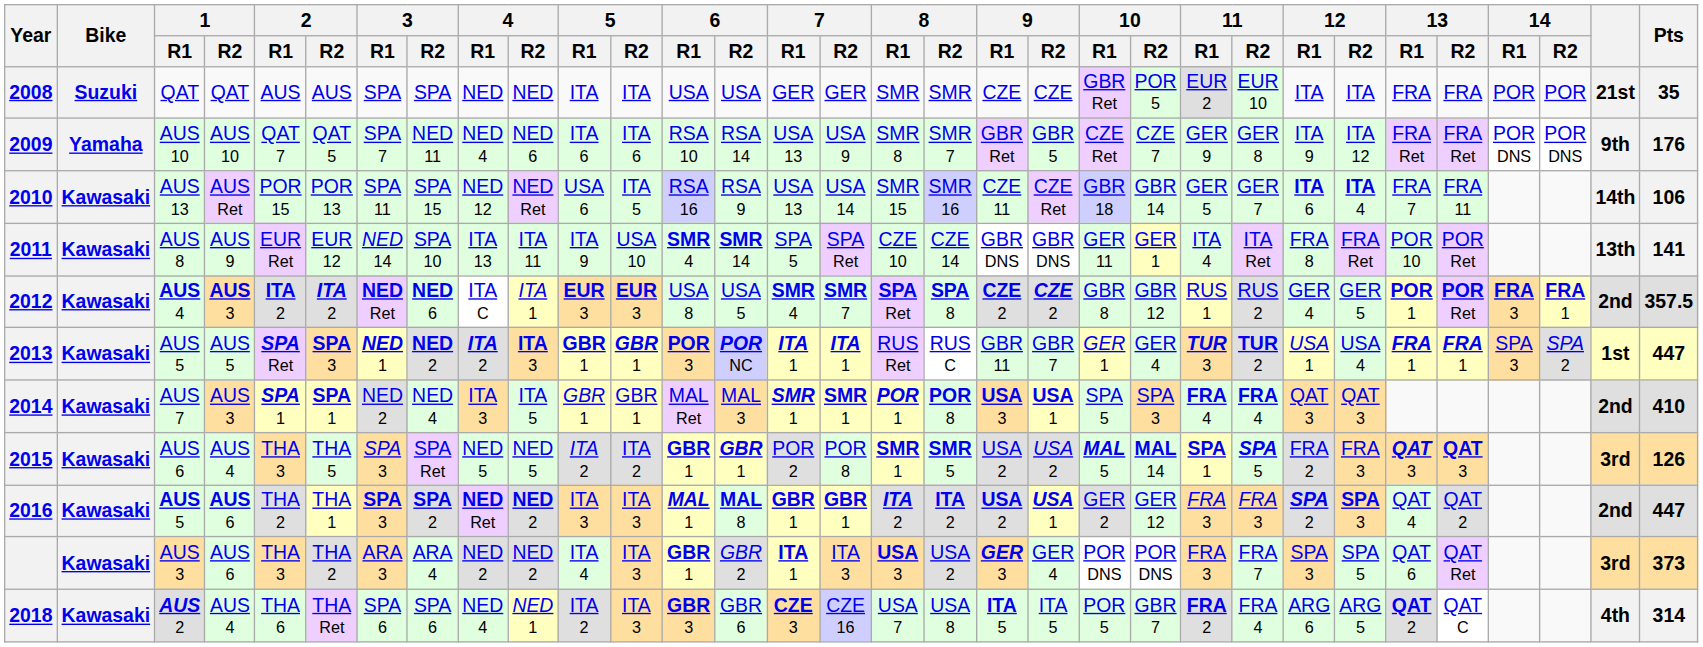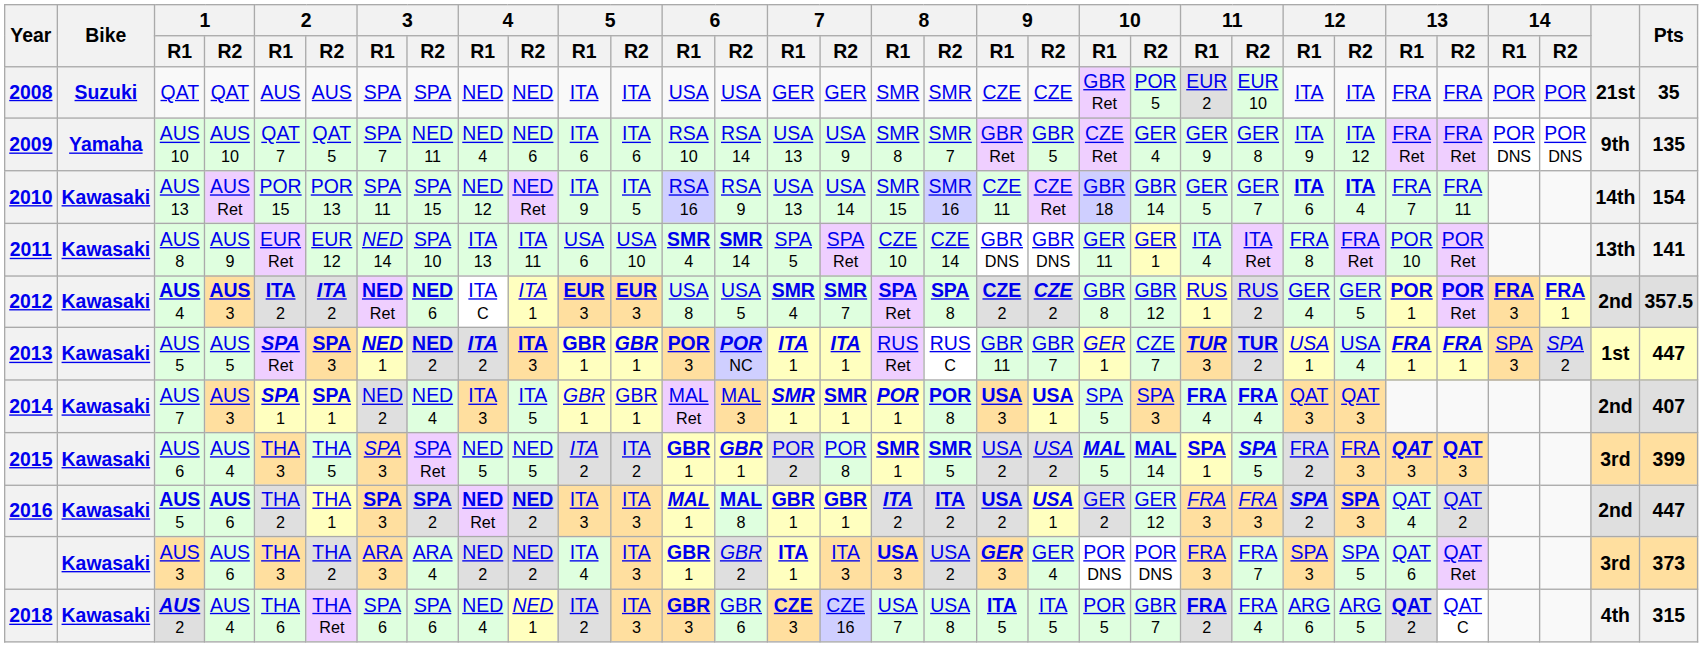2009 | 10 / R2: CZE 7 -> GER 4
2009 | Pts: 176 -> 135
2010 | 5 / R1: USA 6 -> ITA 9
2010 | Pts: 106 -> 154
2011 | 5 / R1: ITA 9 -> USA 6
2013 | 10 / R2: GER 4 -> CZE 7
2014 | Pts: 410 -> 407
2015 | Pts: 126 -> 399
2018 | Pts: 314 -> 315
